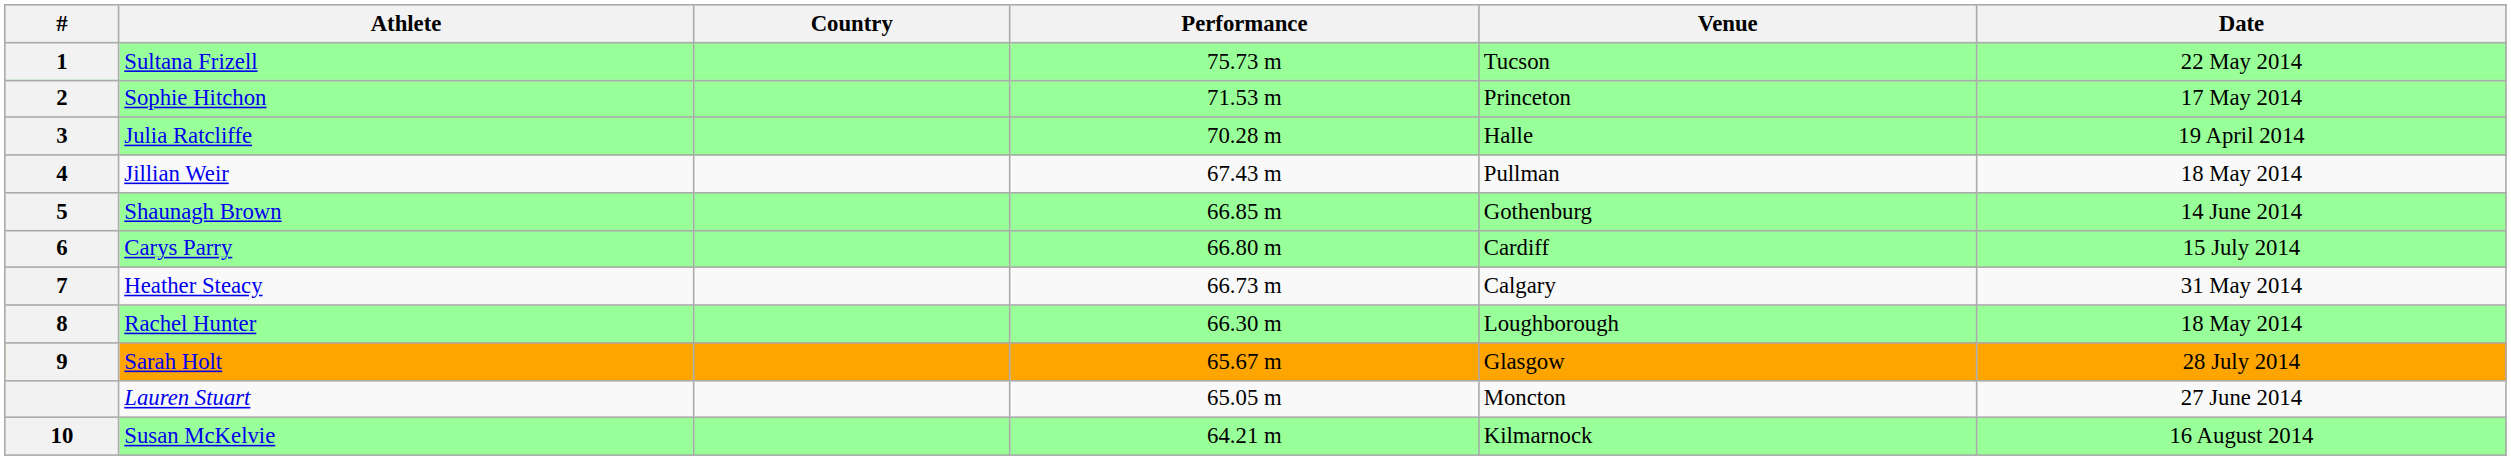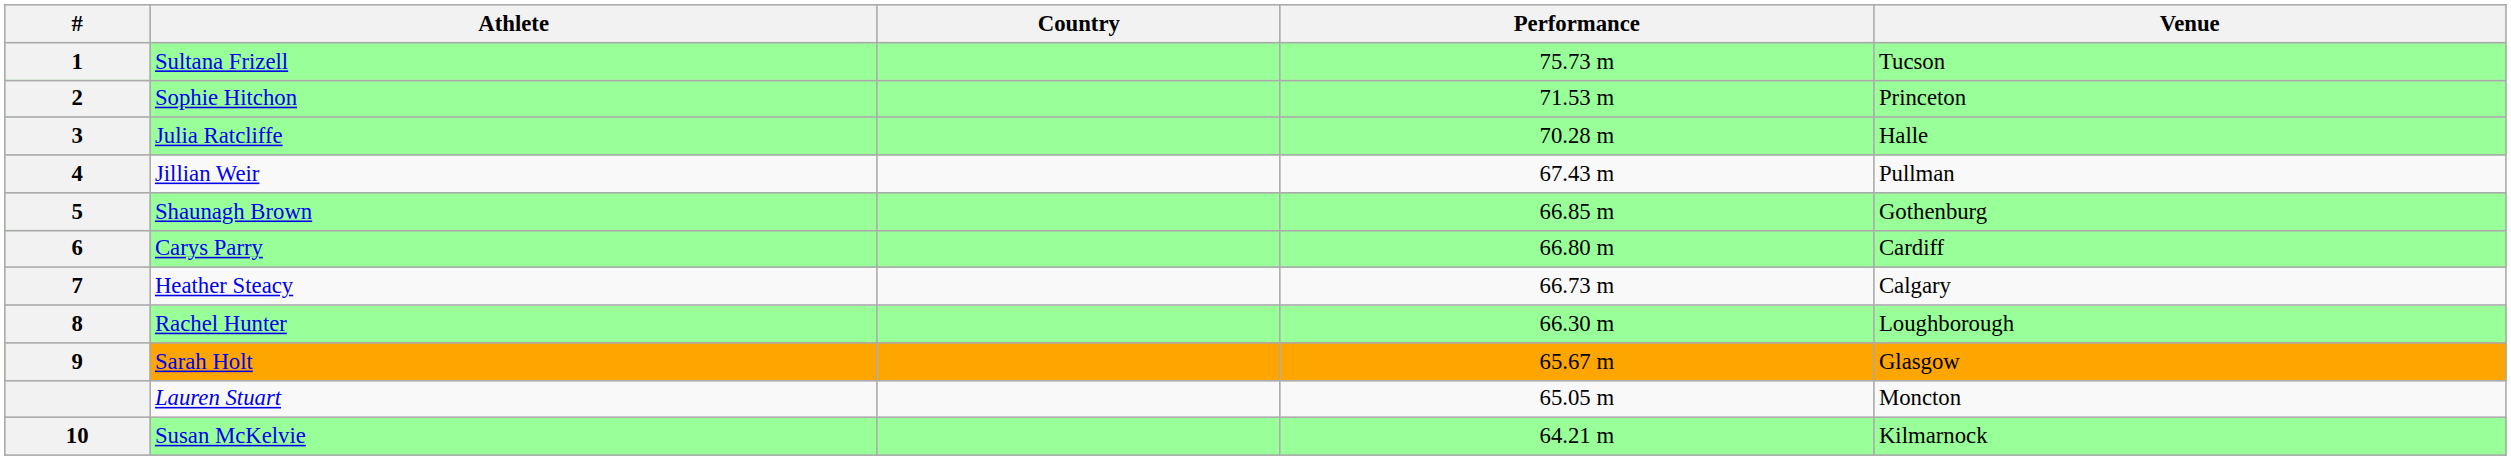- column: Date | 22 May 2014 | 17 May 2014 | 19 April 2014 | 18 May 2014 | 14 June 2014 | 15 July 2014 | 31 May 2014 | 18 May 2014 | 28 July 2014 | 27 June 2014 | 16 August 2014
